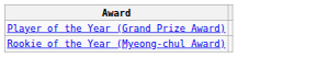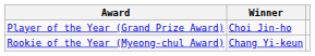+ column: Winner | Choi Jin-ho | Chang Yi-keun
